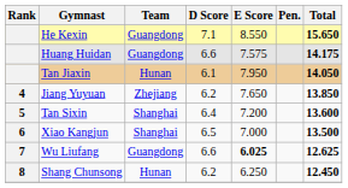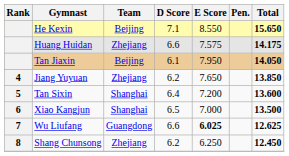He Kexin | Team: Guangdong -> Beijing
Huang Huidan | Team: Guangdong -> Zhejiang
Tan Jiaxin | Team: Hunan -> Beijing
Shang Chunsong | Team: Hunan -> Zhejiang
